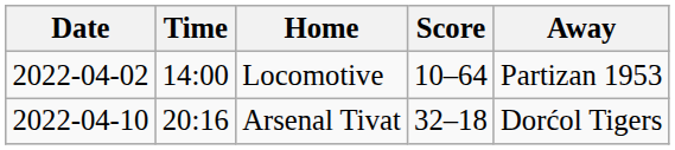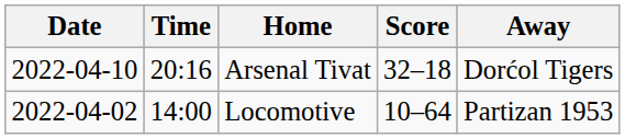rows swapped: Arsenal Tivat <-> Locomotive
